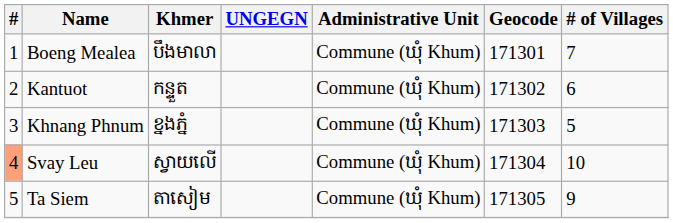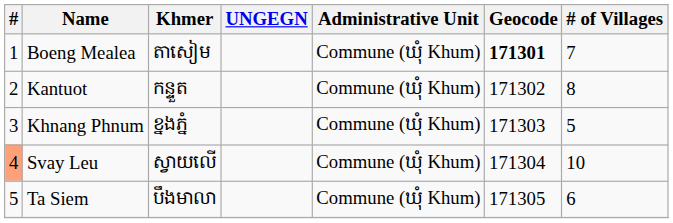Boeng Mealea | Khmer: បឹងមាលា -> តាសៀម
Boeng Mealea | Geocode: normal -> bold
Kantuot | # of Villages: 6 -> 8
Ta Siem | Khmer: តាសៀម -> បឹងមាលា
Ta Siem | # of Villages: 9 -> 6
